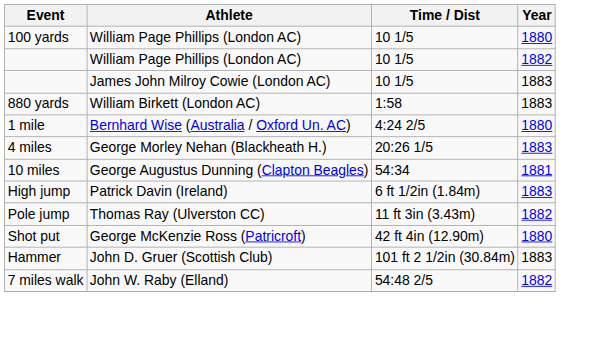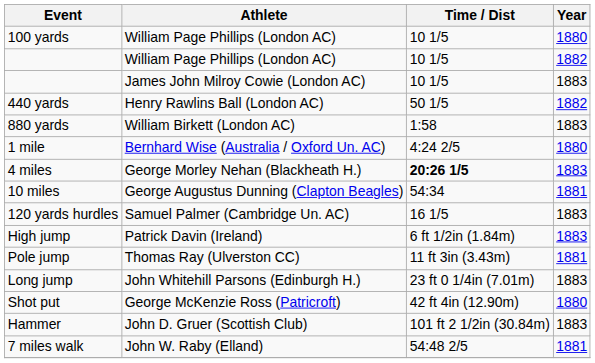+ row: 440 yards | Henry Rawlins Ball (London AC) | 50 1/5 | 1882
4 miles | Time / Dist: normal -> bold
+ row: 120 yards hurdles | Samuel Palmer (Cambridge Un. AC) | 16 1/5 | 1883
Pole jump | Year: 1882 -> 1881
+ row: Long jump | John Whitehill Parsons (Edinburgh H.) | 23 ft 0 1/4in (7.01m) | 1883
7 miles walk | Year: 1882 -> 1881
